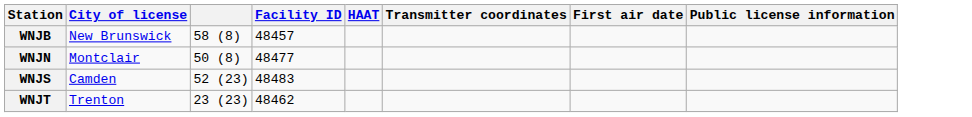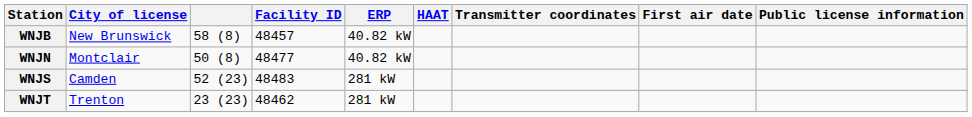+ column: ERP | 40.82 kW | 40.82 kW | 281 kW | 281 kW
